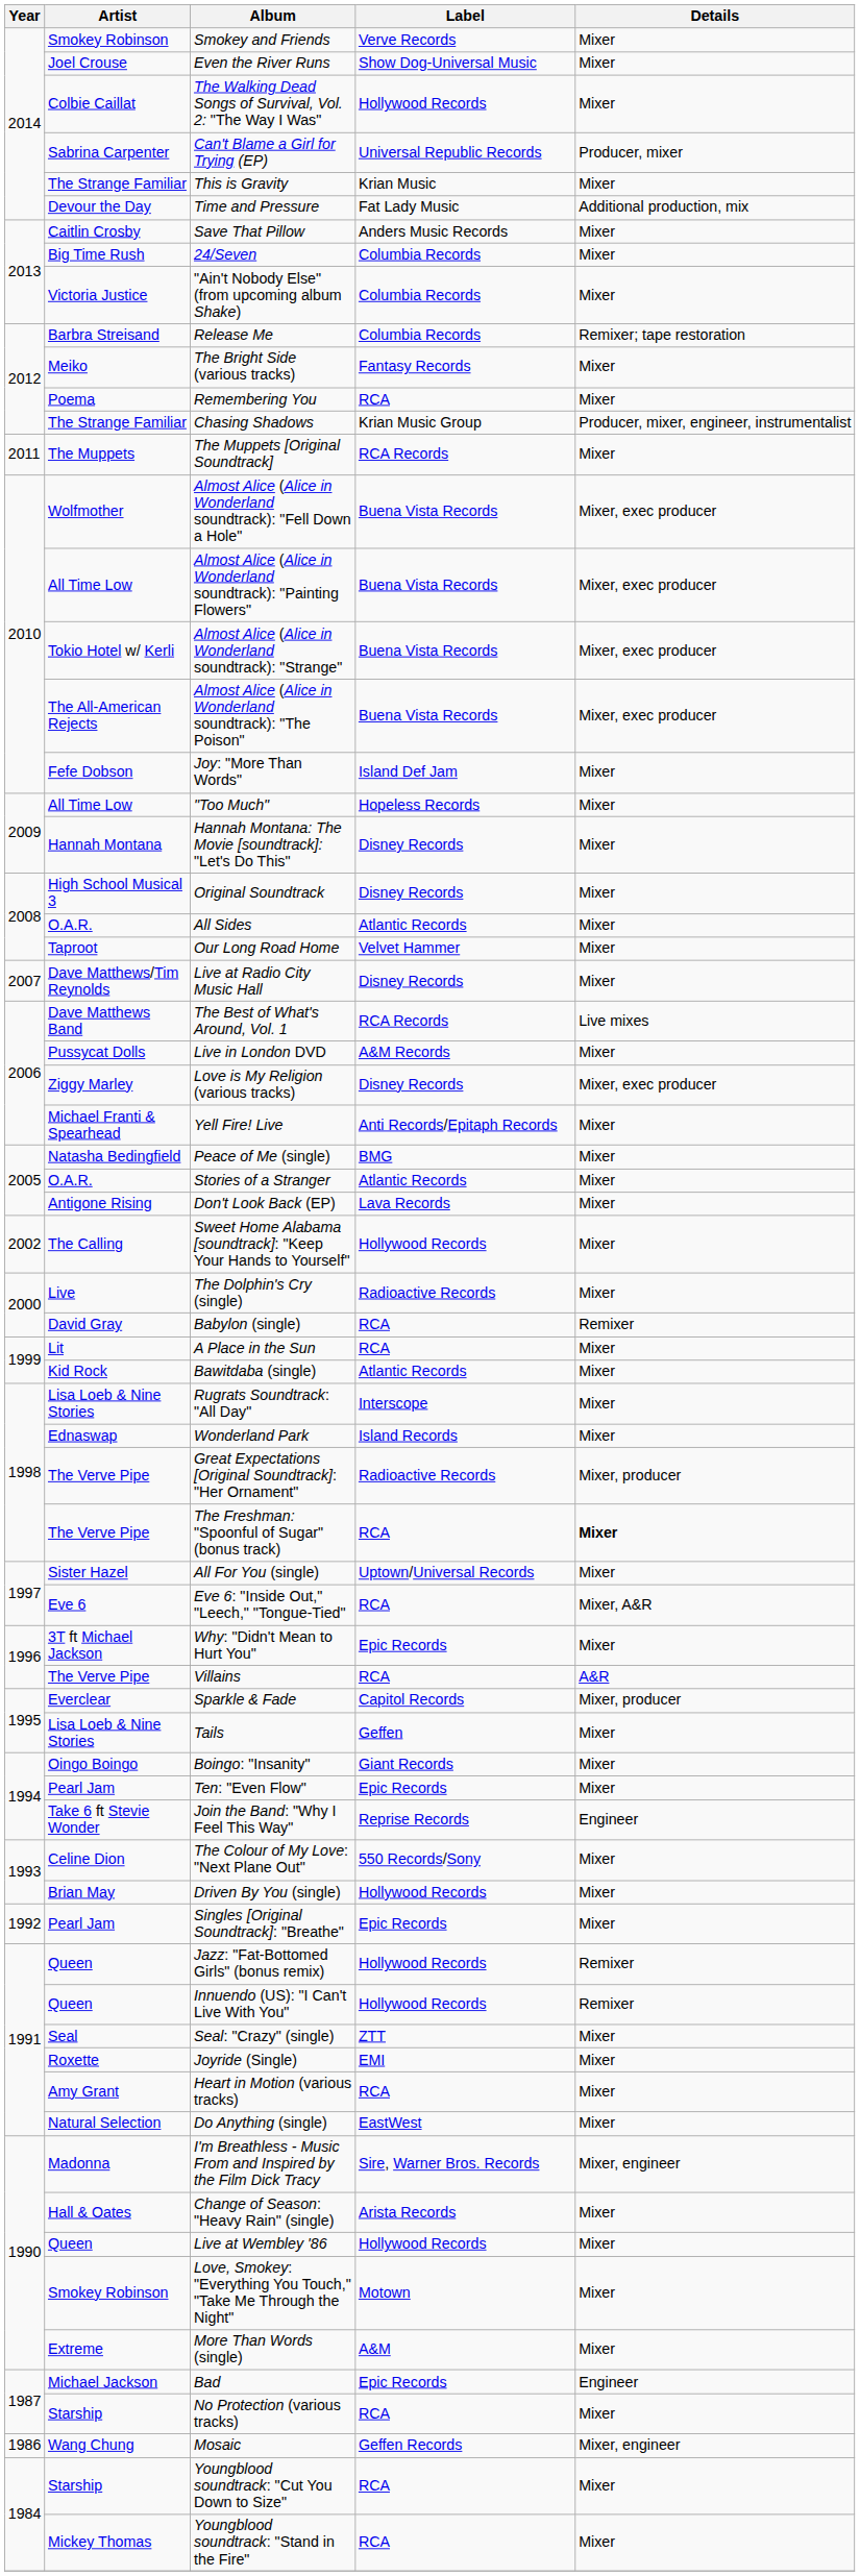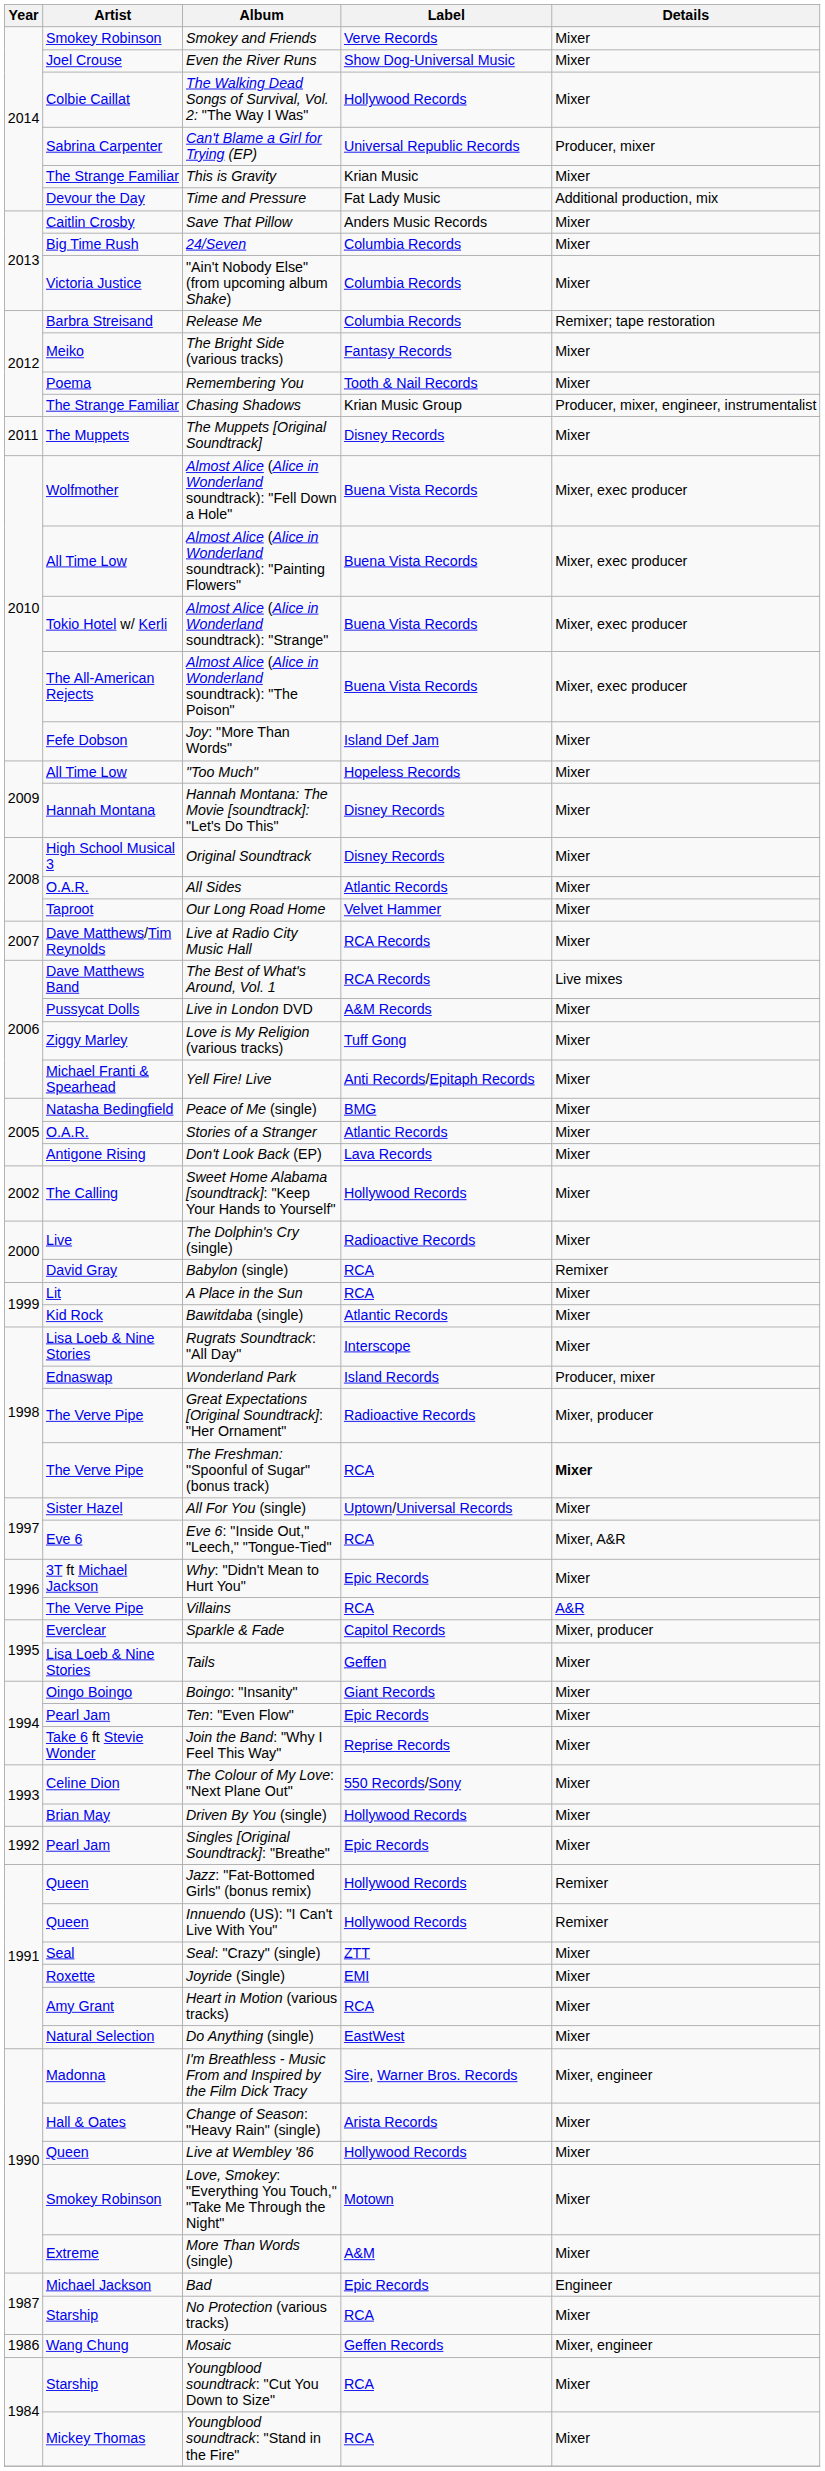Remembering You | Label: RCA -> Tooth & Nail Records
The Muppets [Original Soundtrack] | Label: RCA Records -> Disney Records
Live at Radio City Music Hall | Label: Disney Records -> RCA Records
Love is My Religion (various tracks) | Label: Disney Records -> Tuff Gong
Love is My Religion (various tracks) | Details: Mixer, exec producer -> Mixer
Wonderland Park | Details: Mixer -> Producer, mixer
Join the Band: "Why I Feel This Way" | Details: Engineer -> Mixer
